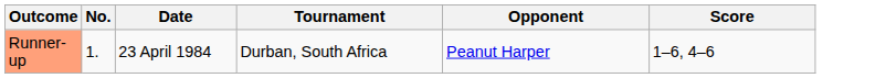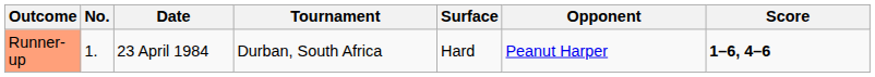+ column: Surface | Hard
Runner-up | Score: normal -> bold
